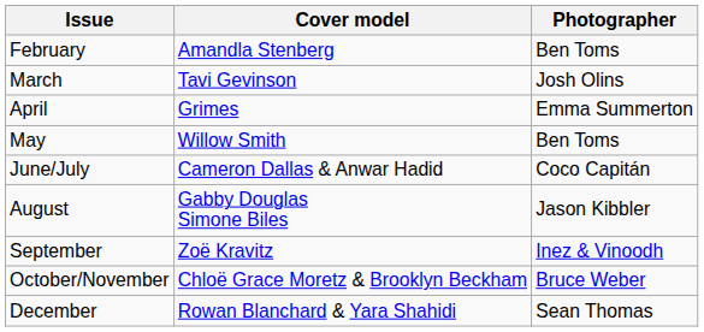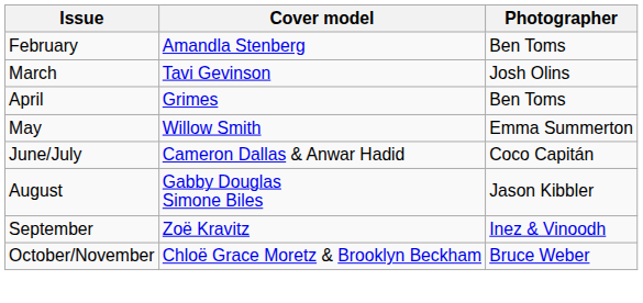April | Photographer: Emma Summerton -> Ben Toms
May | Photographer: Ben Toms -> Emma Summerton
- row: December | Rowan Blanchard & Yara Shahidi | Sean Thomas
